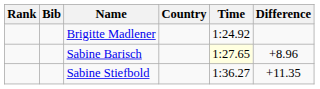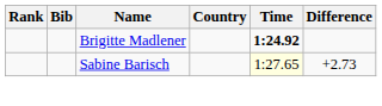Brigitte Madlener | Time: normal -> bold
Sabine Barisch | Difference: +8.96 -> +2.73
- row: Sabine Stiefbold | 1:36.27 | +11.35
